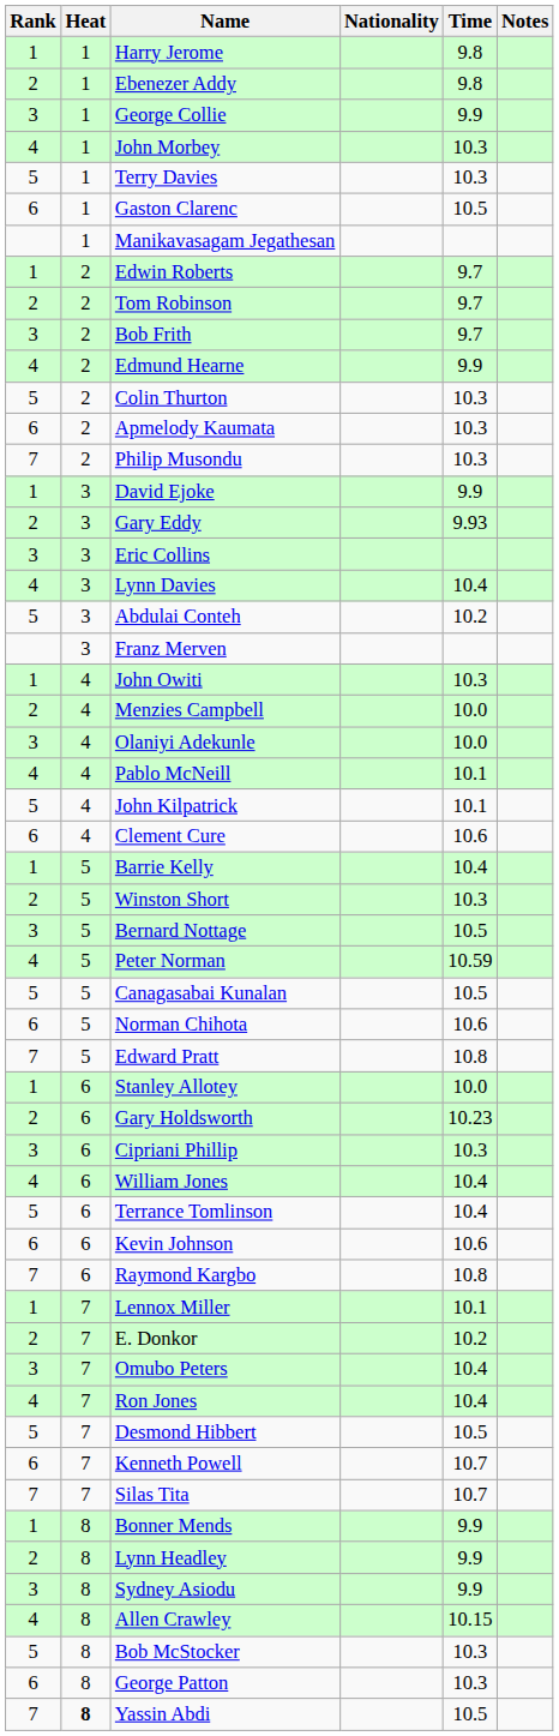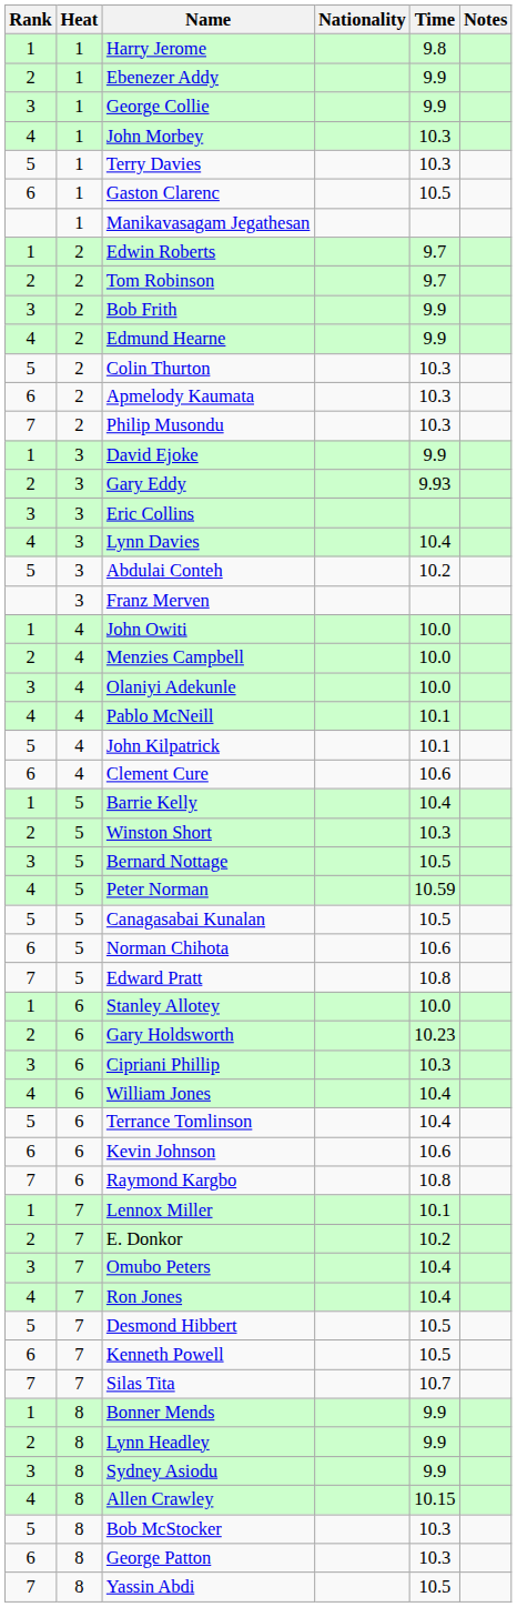Ebenezer Addy | Time: 9.8 -> 9.9
Bob Frith | Time: 9.7 -> 9.9
John Owiti | Time: 10.3 -> 10.0
Kenneth Powell | Time: 10.7 -> 10.5
Yassin Abdi | Heat: bold -> normal
